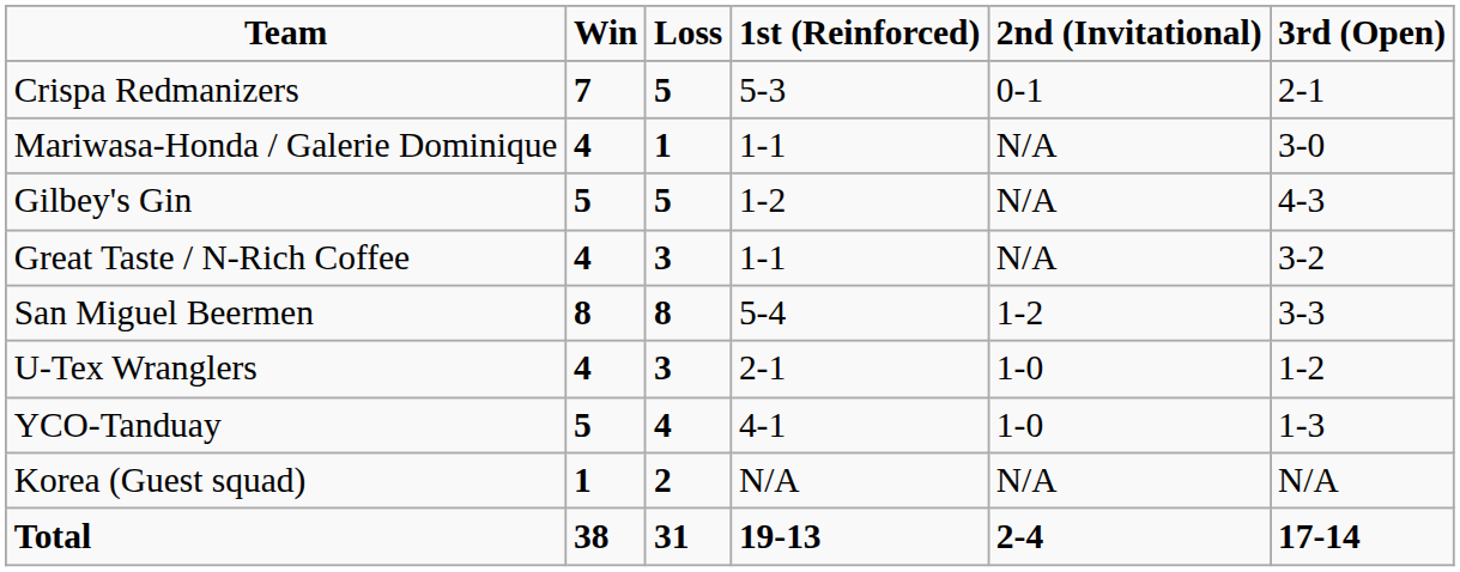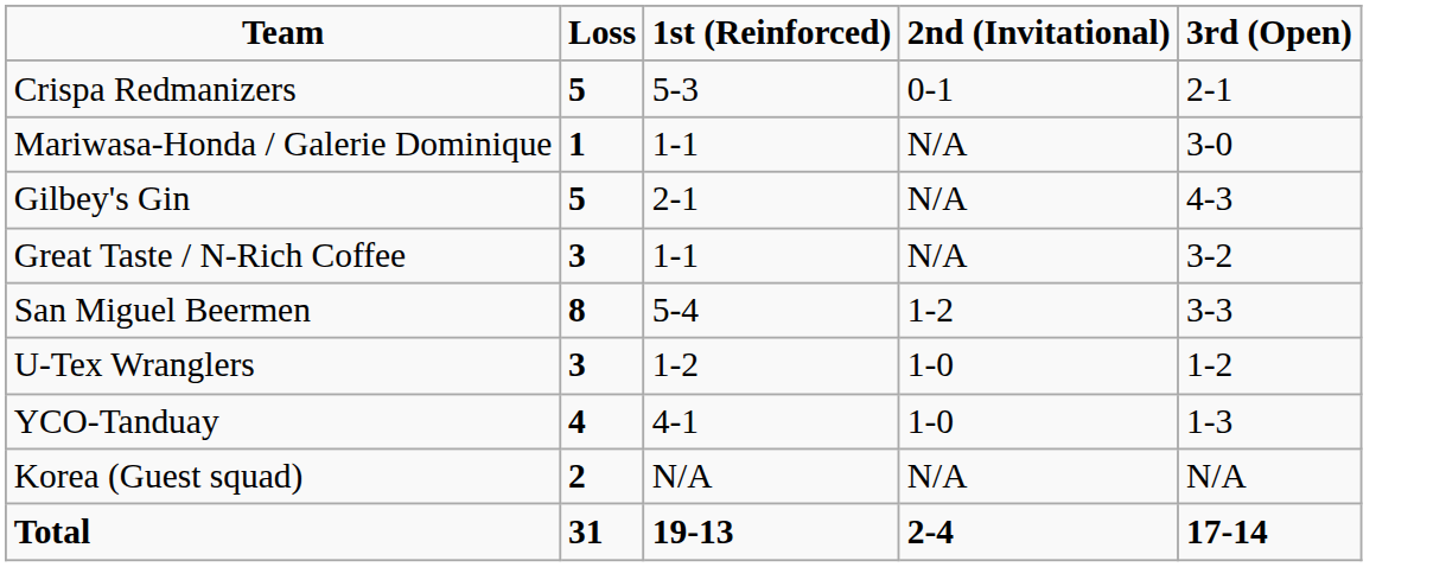- column: Win | 7 | 4 | 5 | 4 | 8 | 4 | 5 | 1 | 38
Gilbey's Gin | 1st (Reinforced): 1-2 -> 2-1
U-Tex Wranglers | 1st (Reinforced): 2-1 -> 1-2
